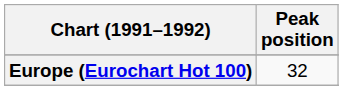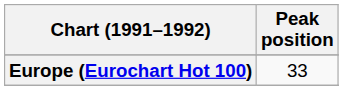Europe (Eurochart Hot 100) | Peak position: 32 -> 33
